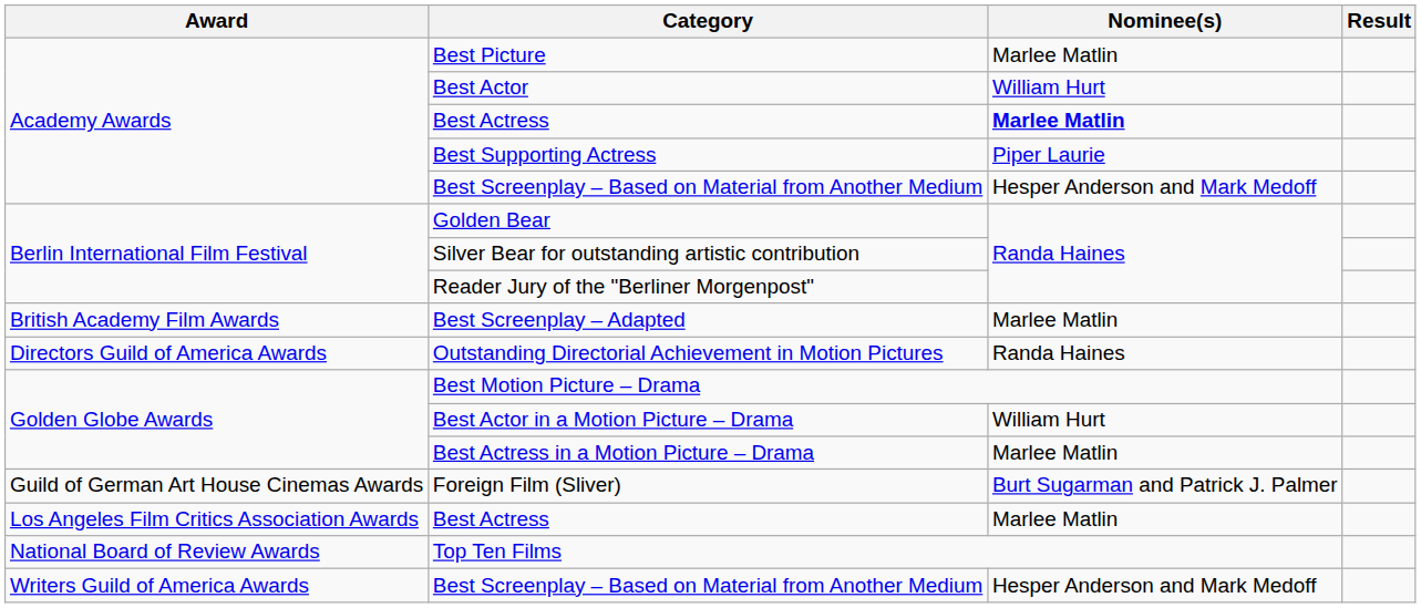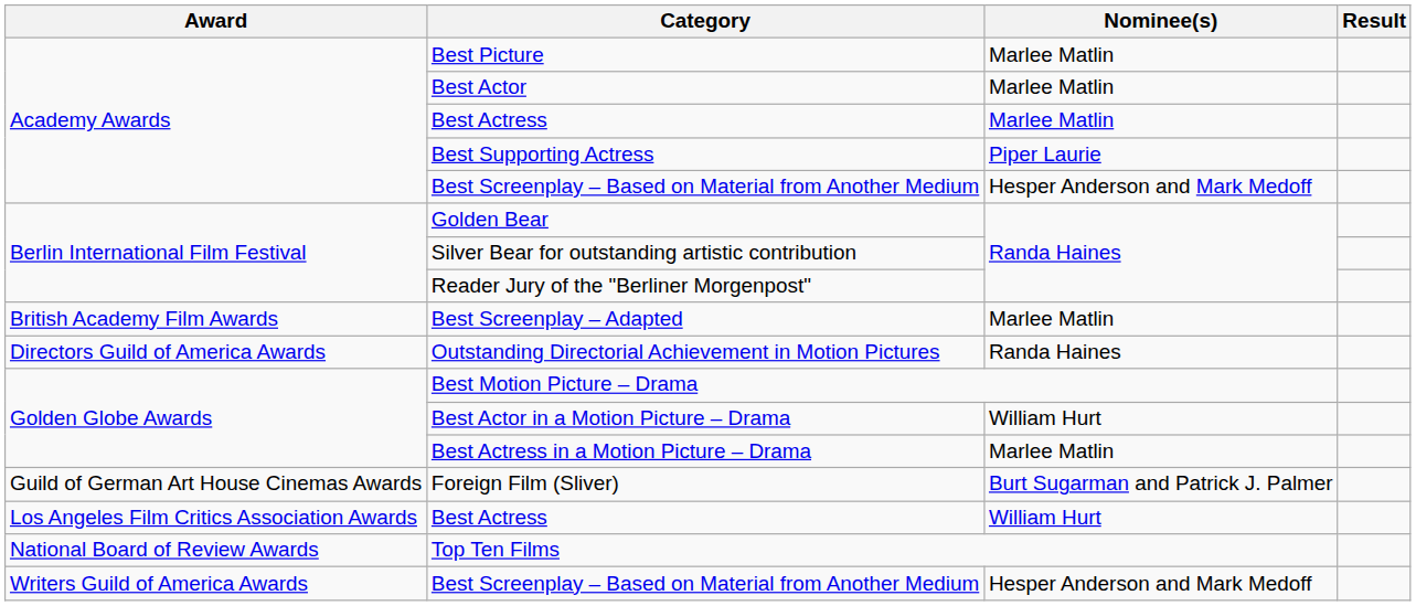Best Actor | Nominee(s): William Hurt -> Marlee Matlin
Academy Awards / Best Actress | Nominee(s): bold -> normal
Los Angeles Film Critics Association Awards / Best Actress | Nominee(s): Marlee Matlin -> William Hurt
